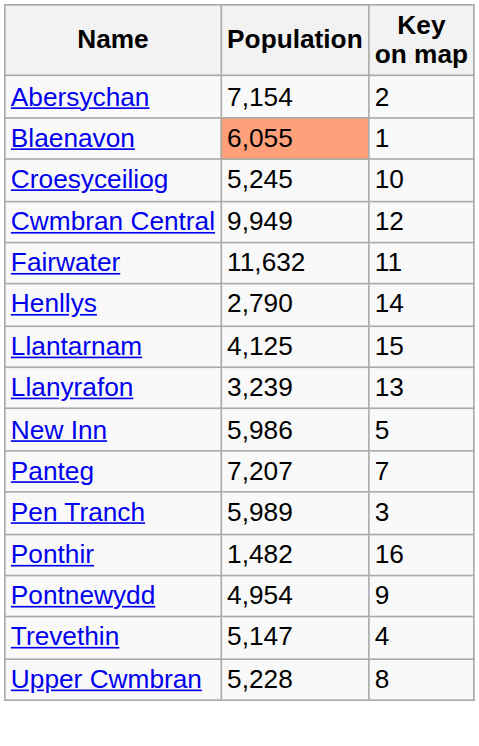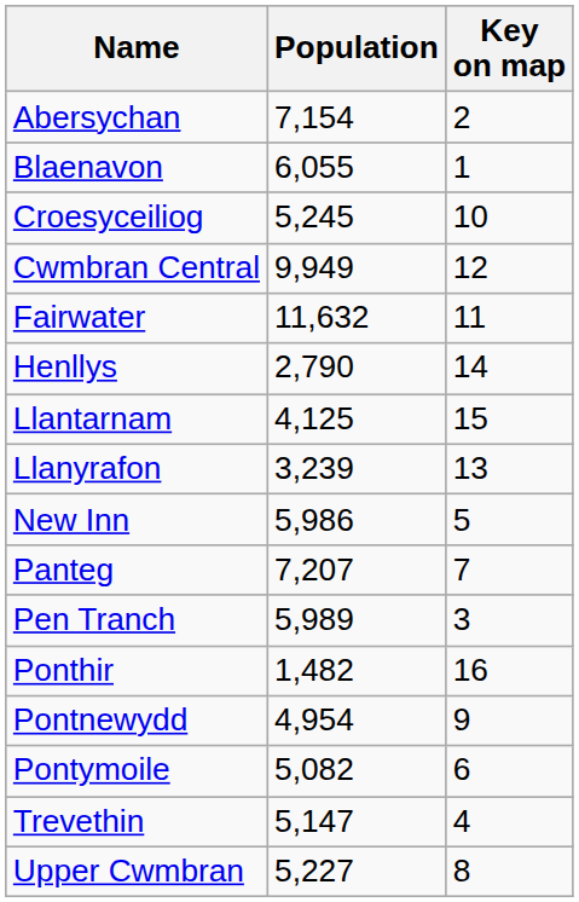Blaenavon | Population: lightsalmon background -> no background
+ row: Pontymoile | 5,082 | 6
Upper Cwmbran | Population: 5,228 -> 5,227
